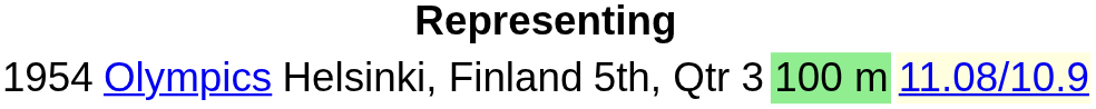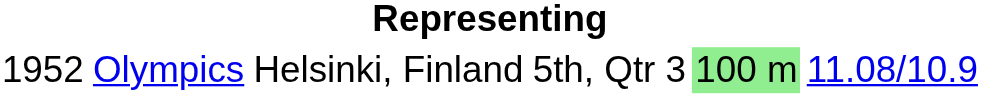Olympics | column 1: 1954 -> 1952
Olympics | column 6: lightyellow background -> no background
